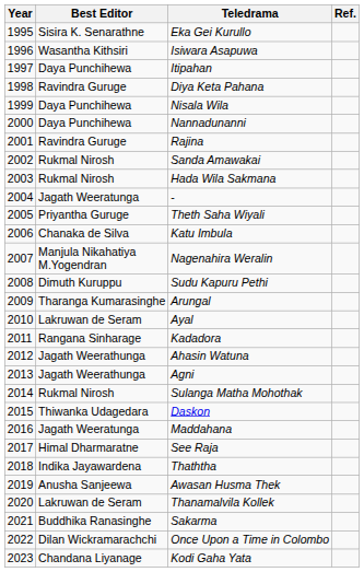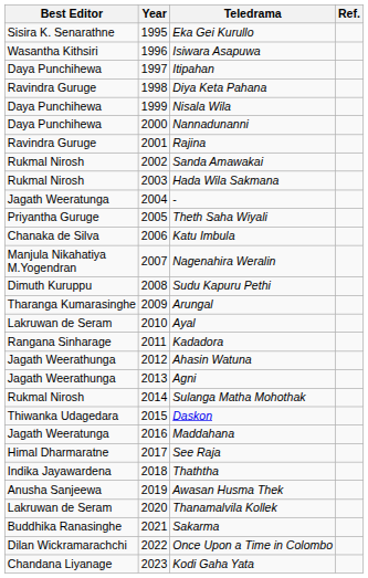columns swapped: Year <-> Best Editor
